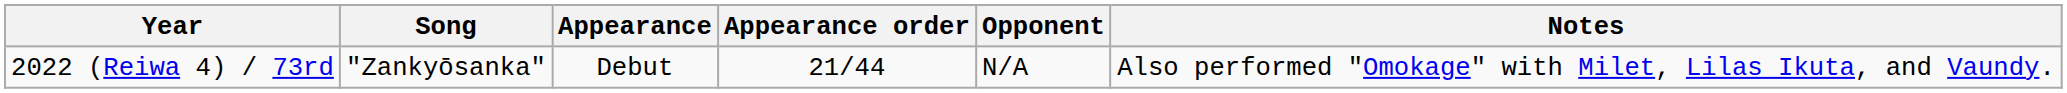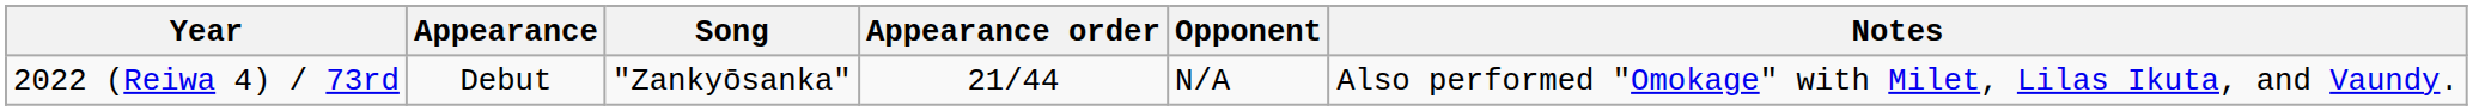columns swapped: Appearance <-> Song
